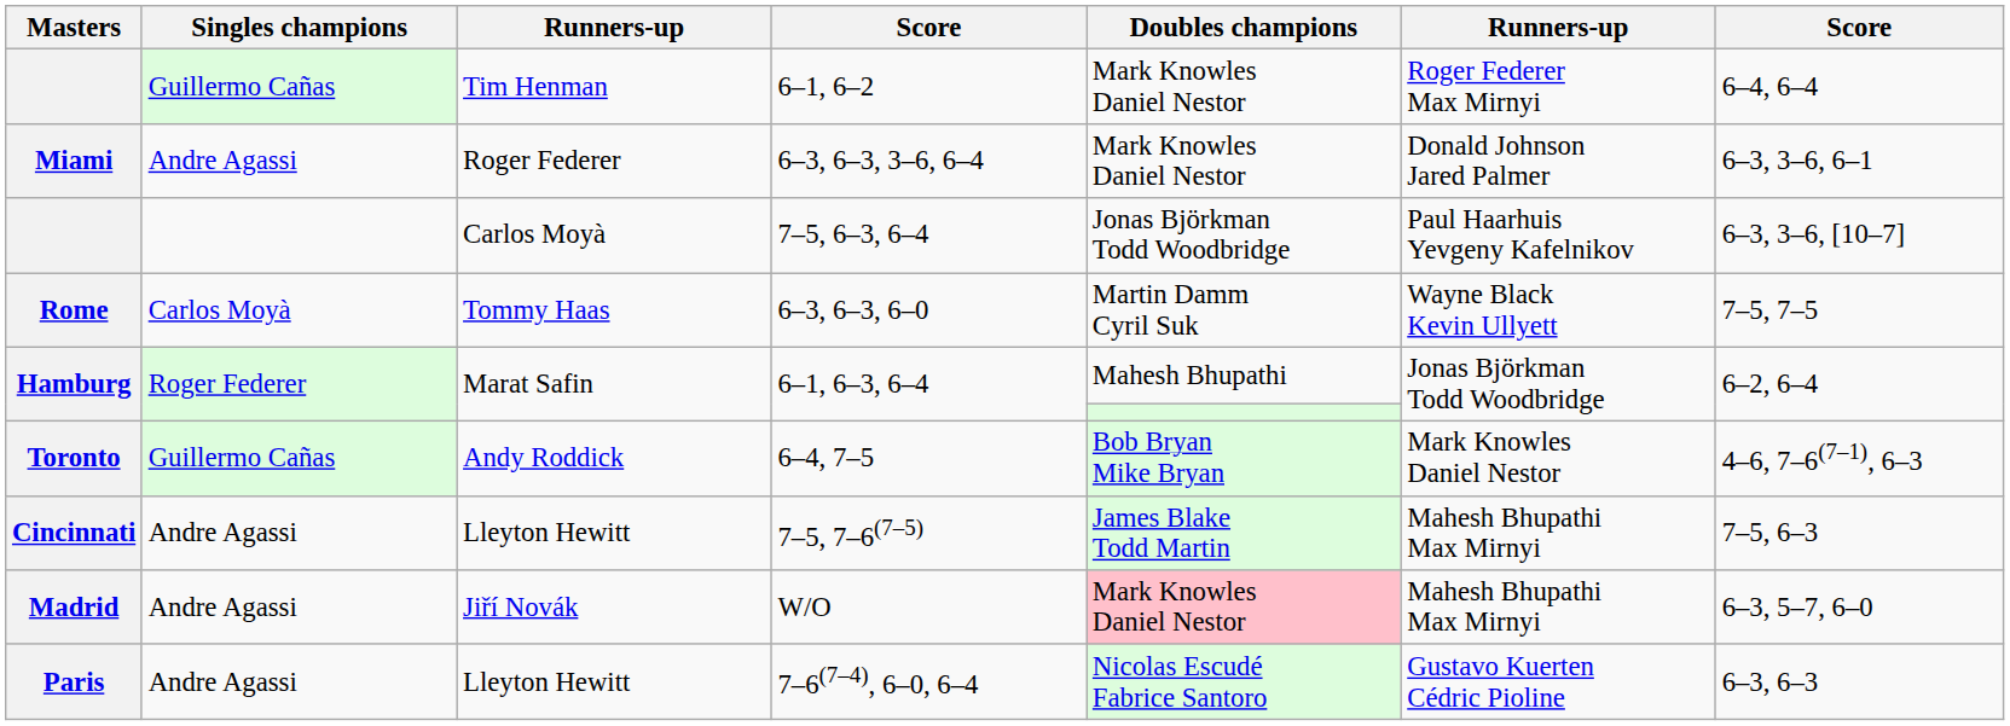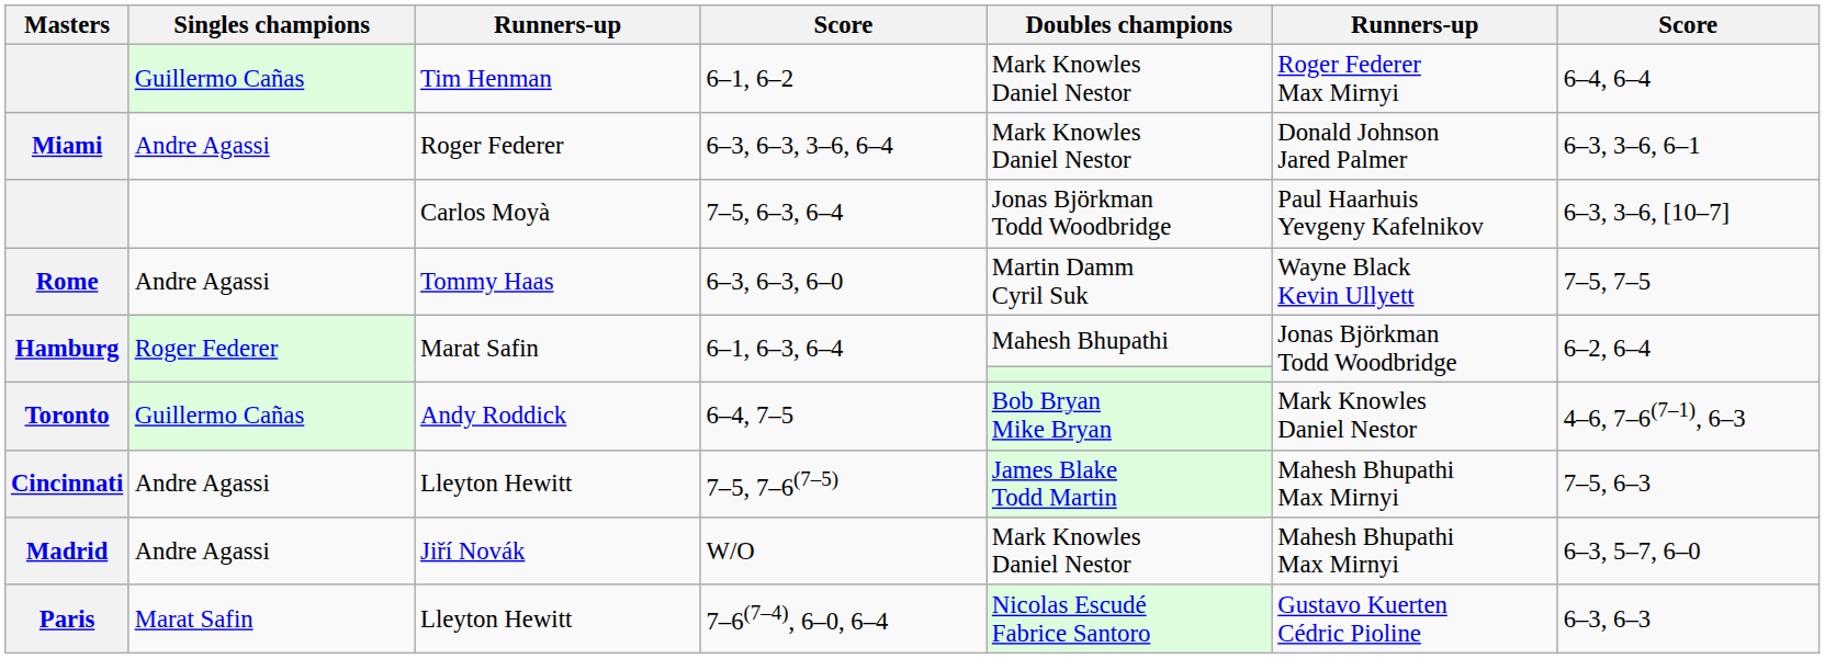6–3, 6–3, 6–0 | Singles champions: Carlos Moyà -> Andre Agassi
W/O | Doubles champions: pink background -> no background
7–6(7–4), 6–0, 6–4 | Singles champions: Andre Agassi -> Marat Safin
